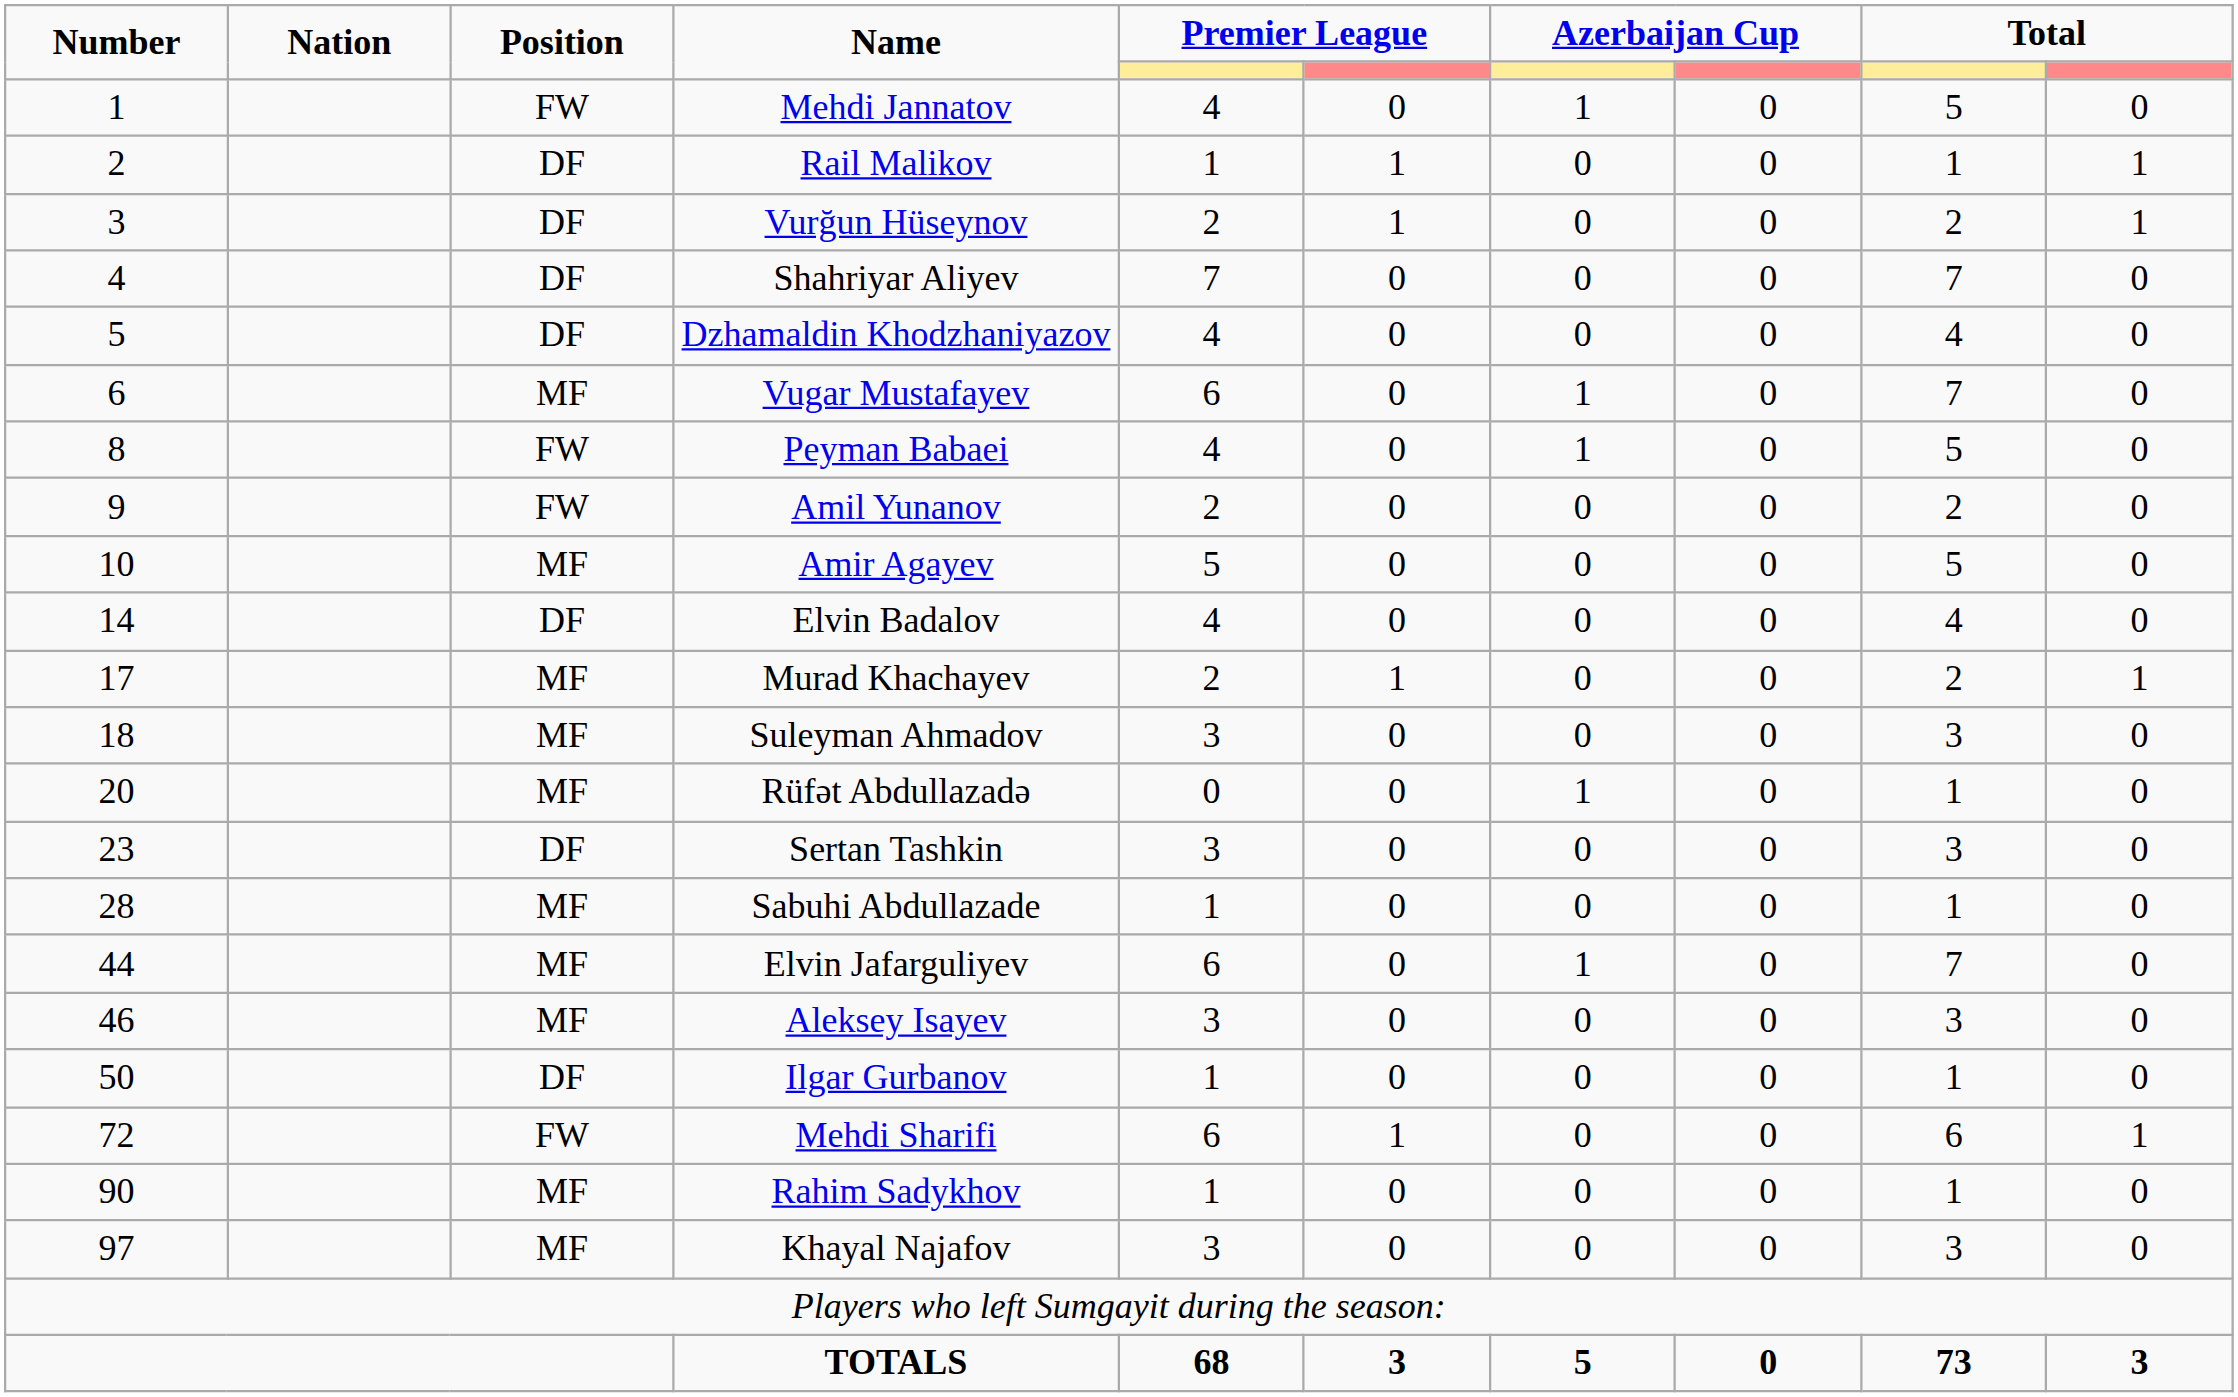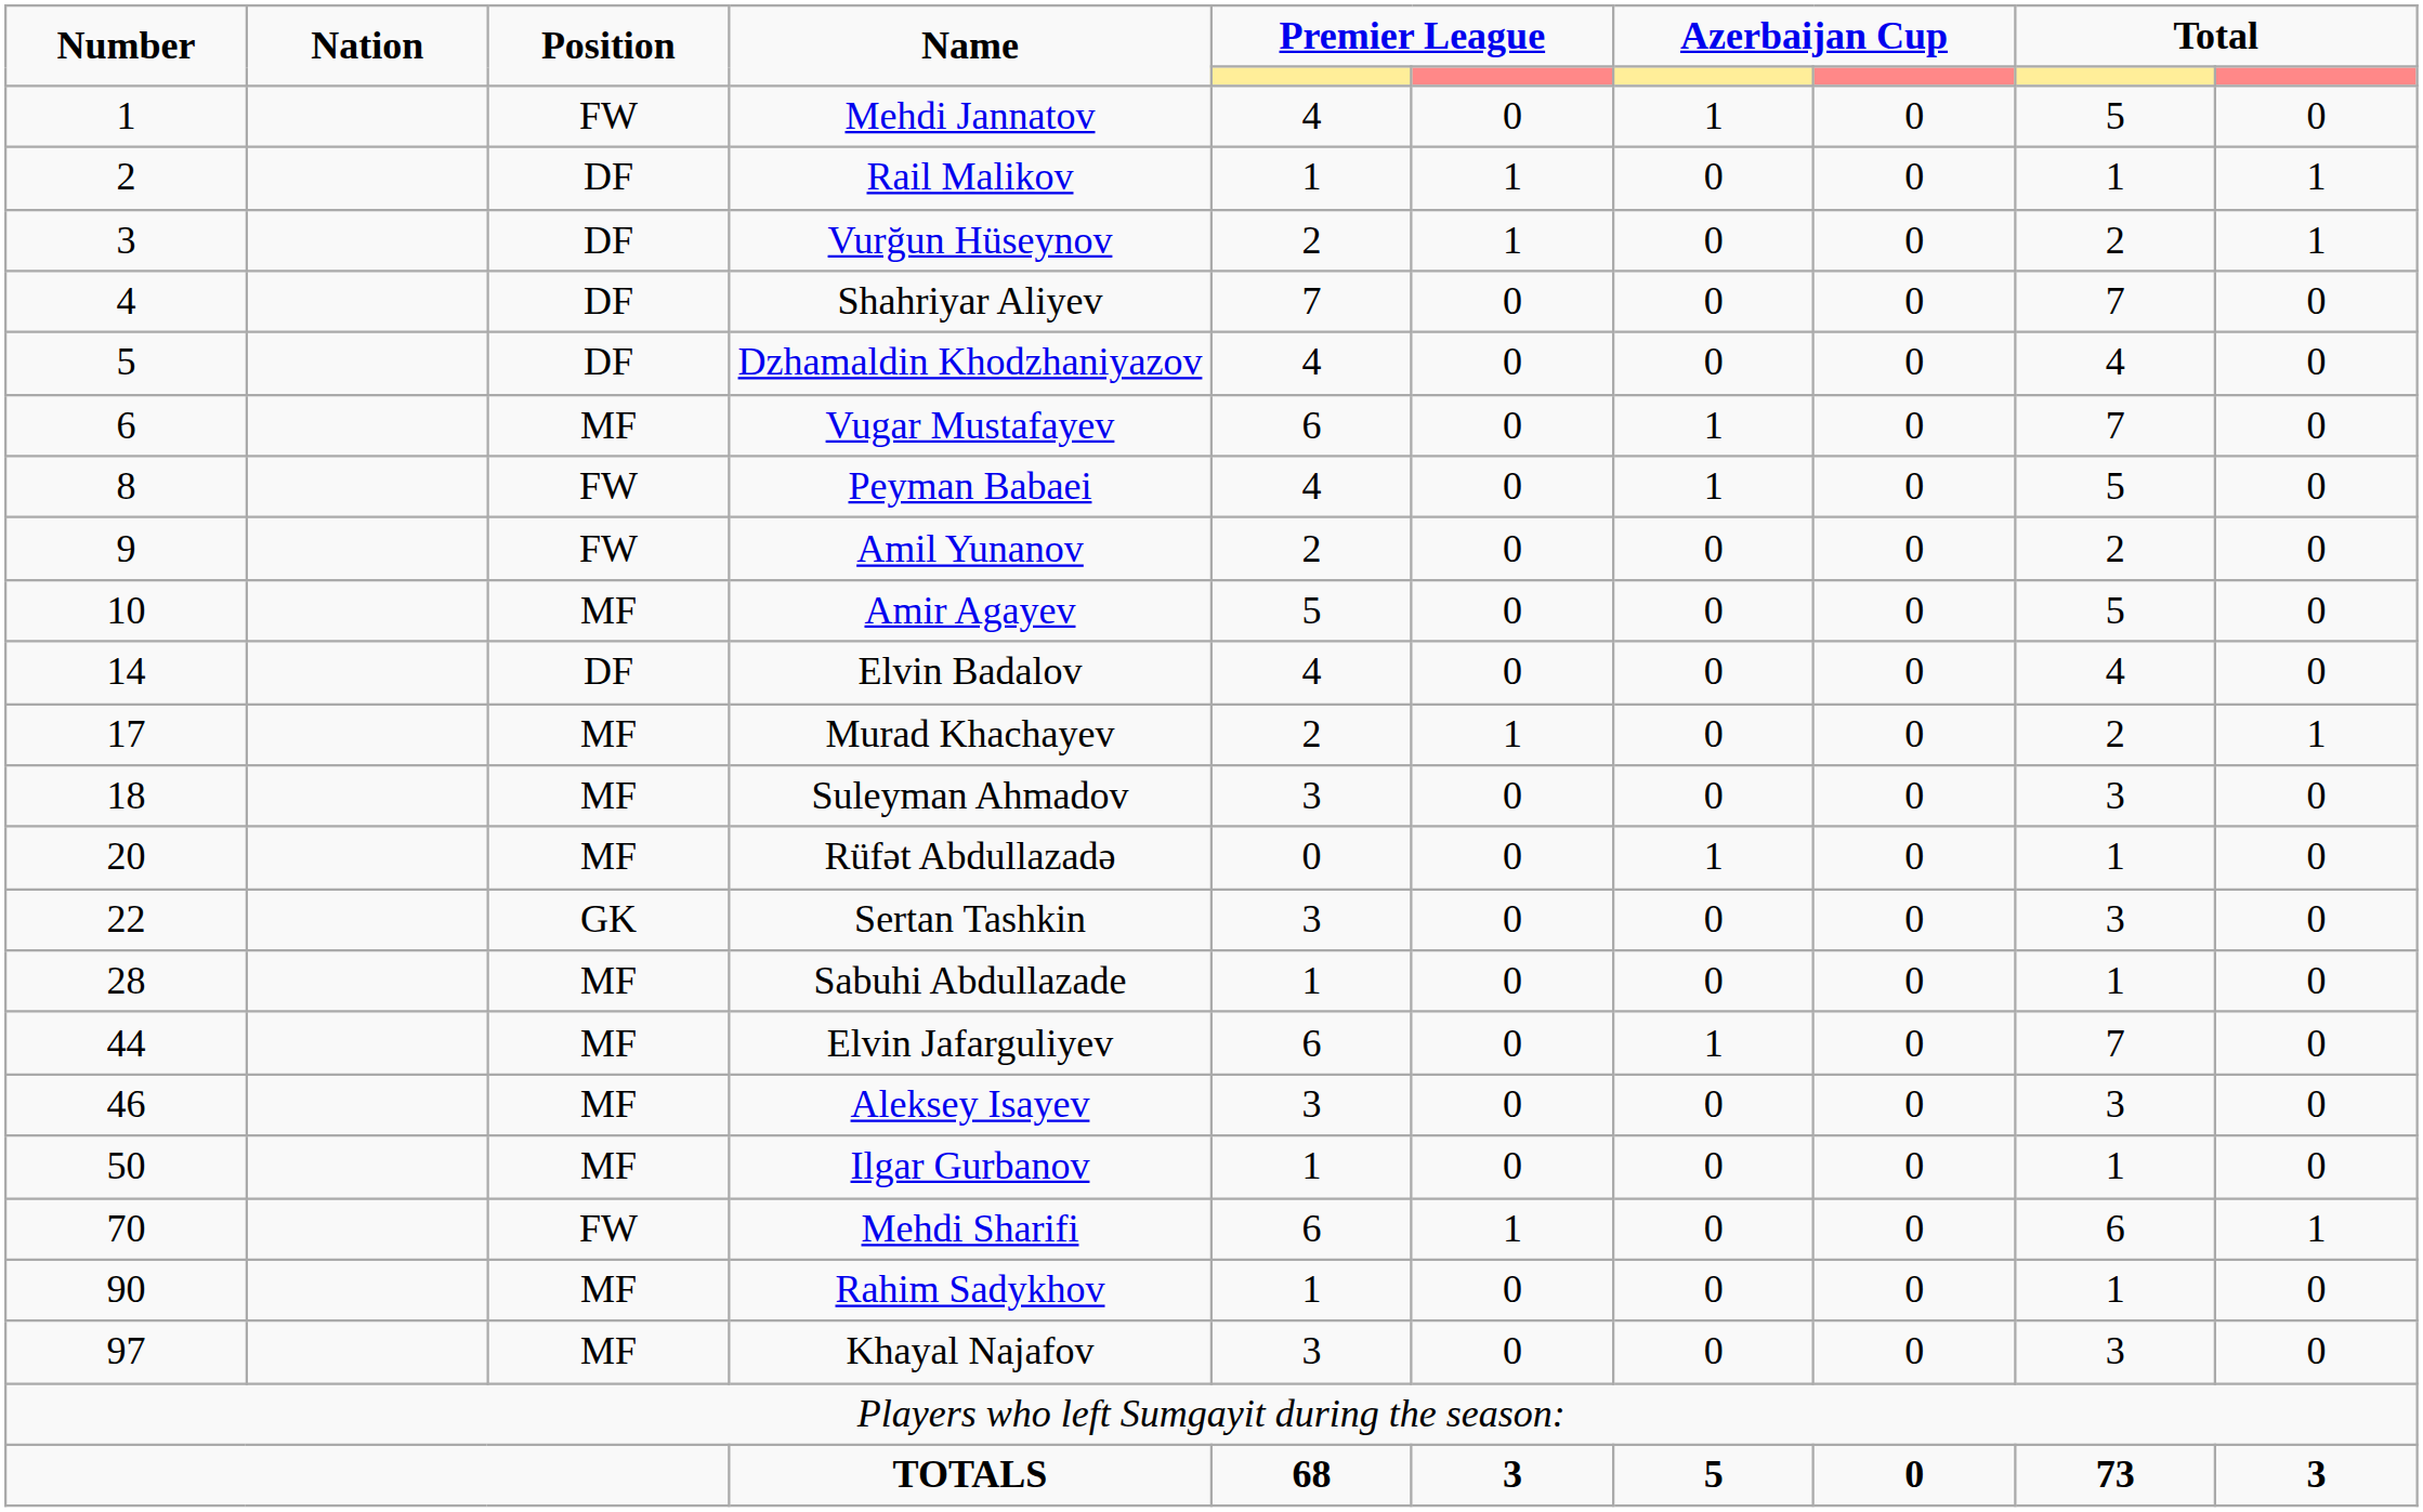Sertan Tashkin | Number: 23 -> 22
Sertan Tashkin | Position: DF -> GK
Ilgar Gurbanov | Position: DF -> MF
Mehdi Sharifi | Number: 72 -> 70
